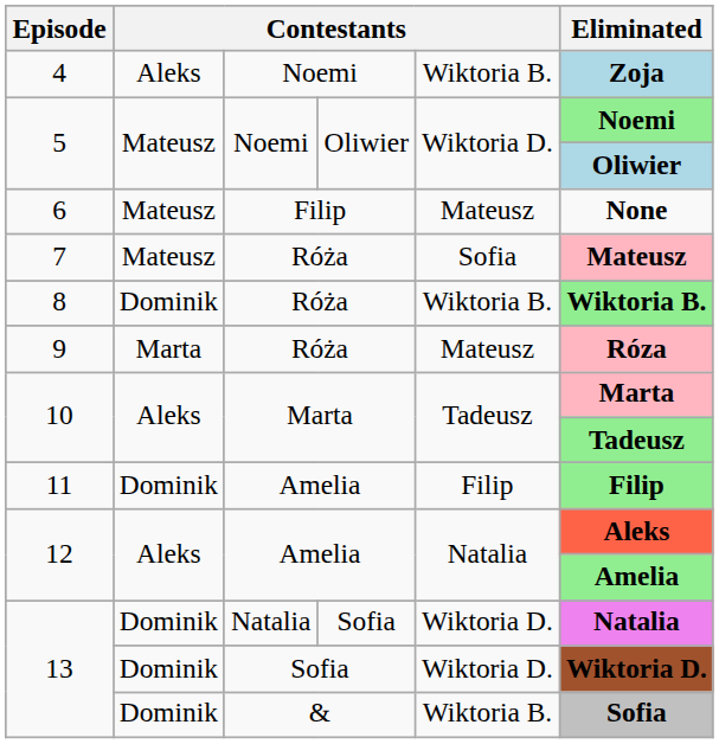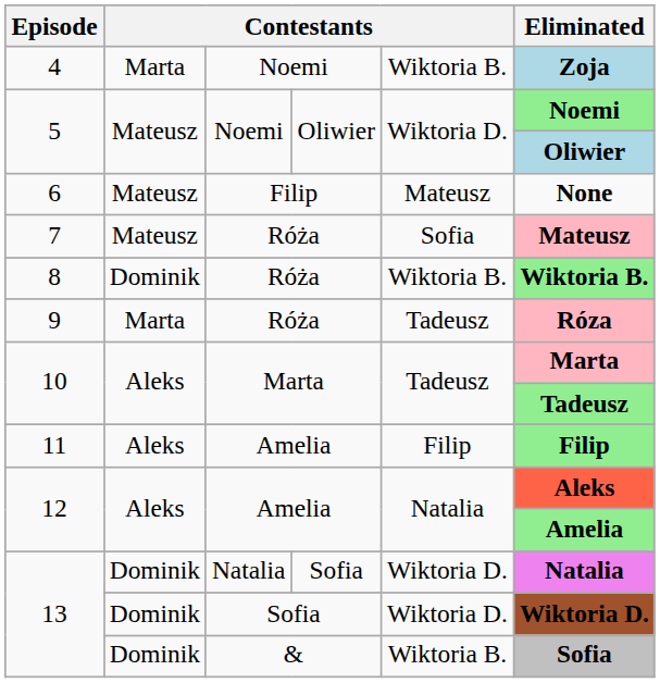4 | column 2: Aleks -> Marta
9 | column 5: Mateusz -> Tadeusz
11 | column 2: Dominik -> Aleks
